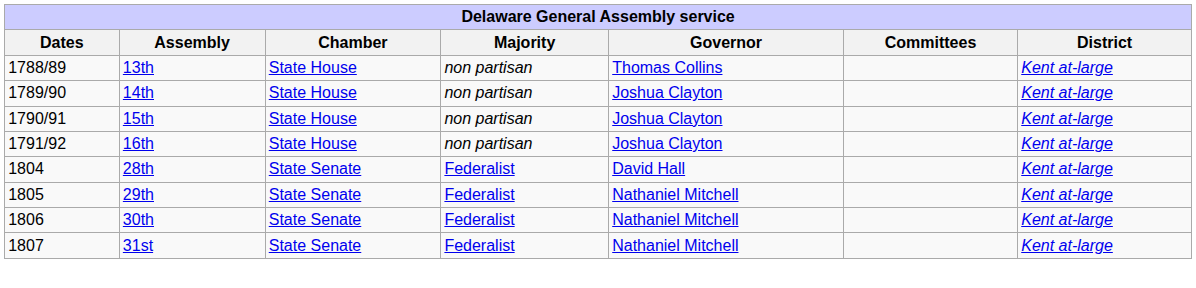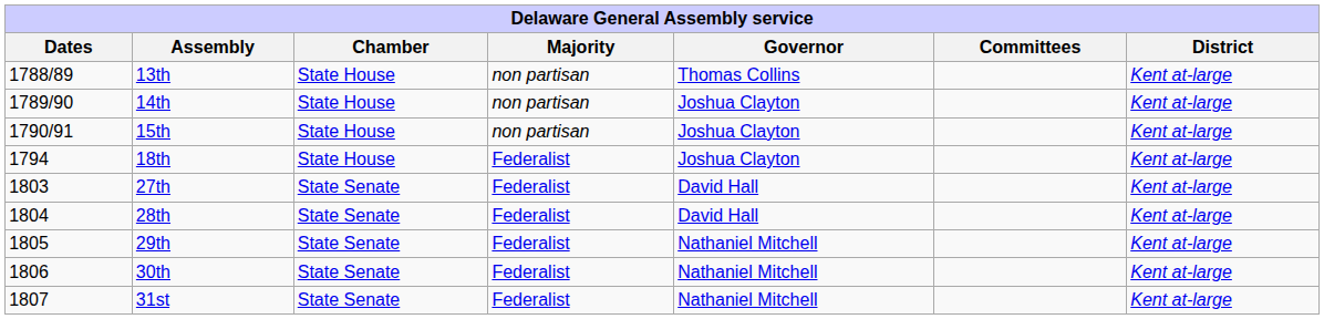- row: 1791/92 | 16th | State House | non partisan | Joshua Clayton | Kent at-large
+ row: 1794 | 18th | State House | Federalist | Joshua Clayton | Kent at-large
+ row: 1803 | 27th | State Senate | Federalist | David Hall | Kent at-large
